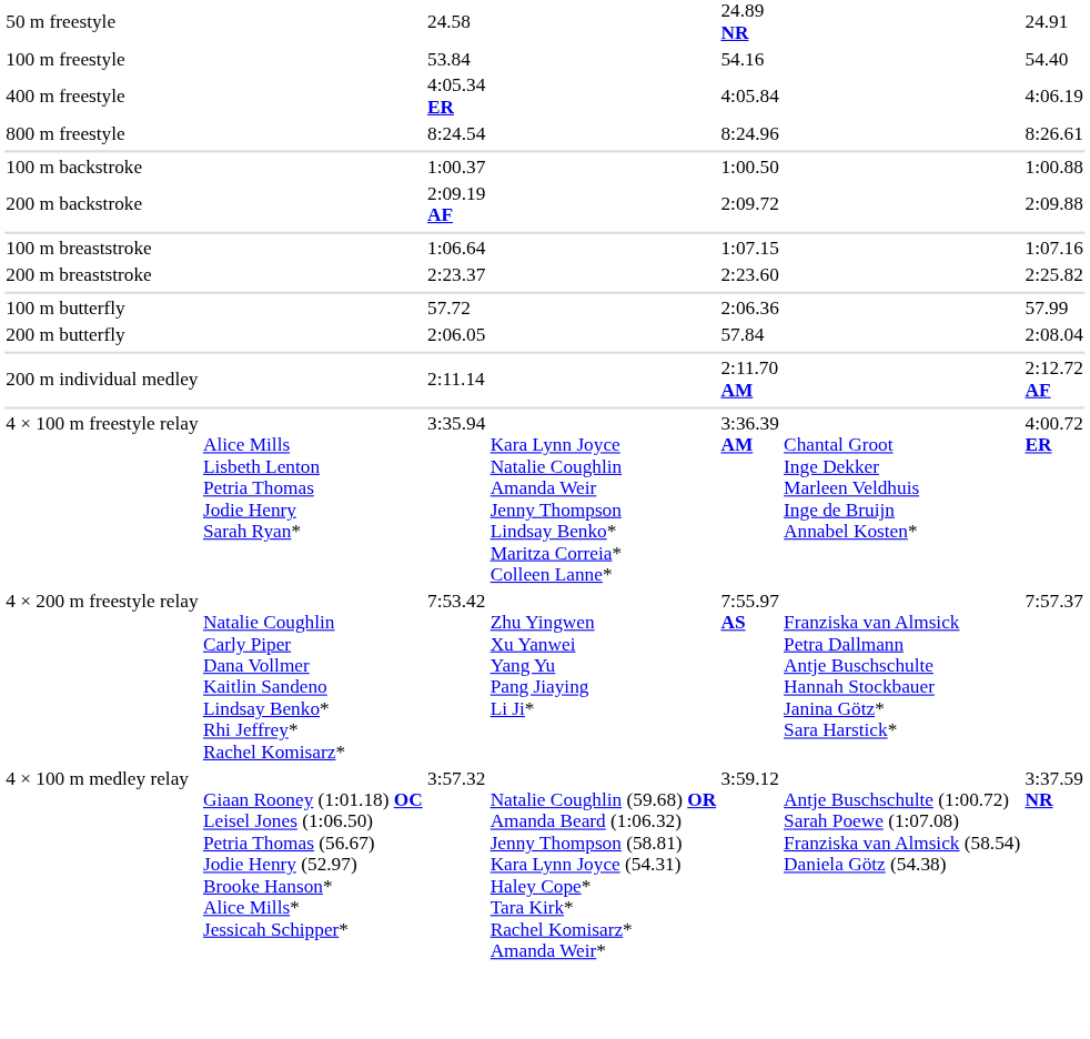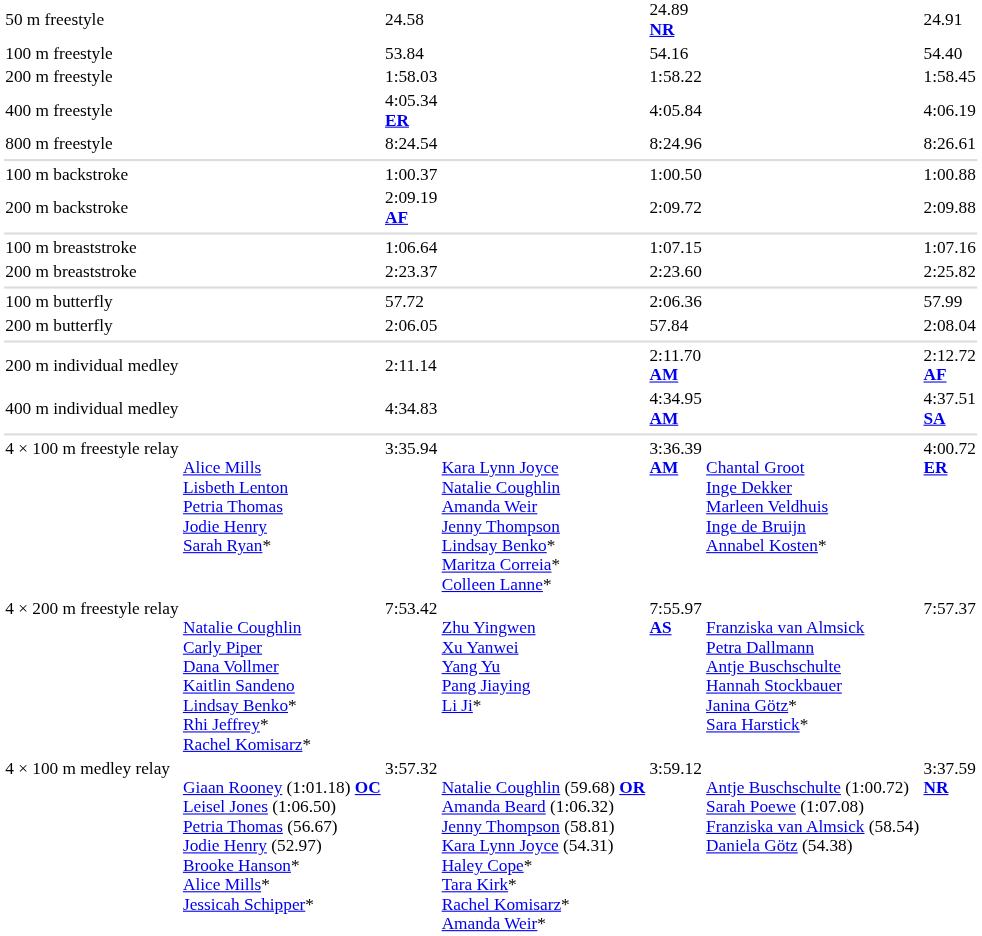+ row: 200 m freestyle | 1:58.03 | 1:58.22 | 1:58.45
+ row: 400 m individual medley | 4:34.83 | 4:34.95 AM | 4:37.51 SA
